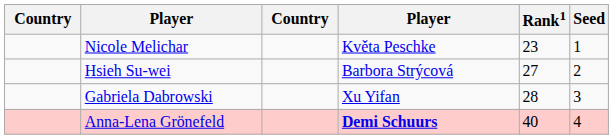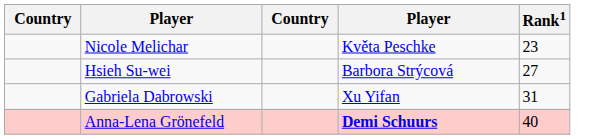- column: Seed | 1 | 2 | 3 | 4
Gabriela Dabrowski | Rank1: 28 -> 31
